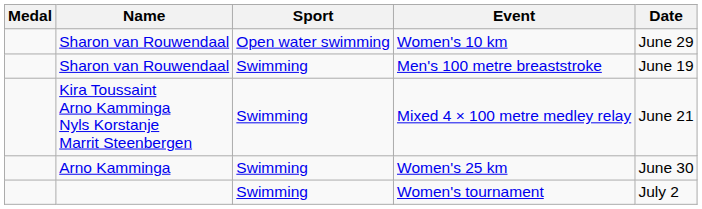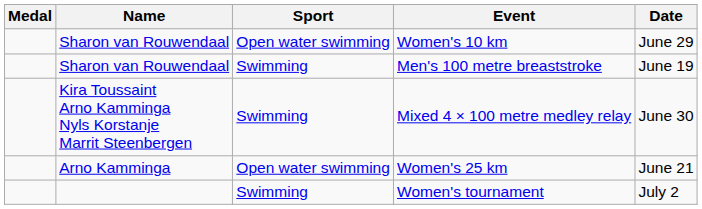Mixed 4 × 100 metre medley relay | Date: June 21 -> June 30
Women's 25 km | Sport: Swimming -> Open water swimming
Women's 25 km | Date: June 30 -> June 21
